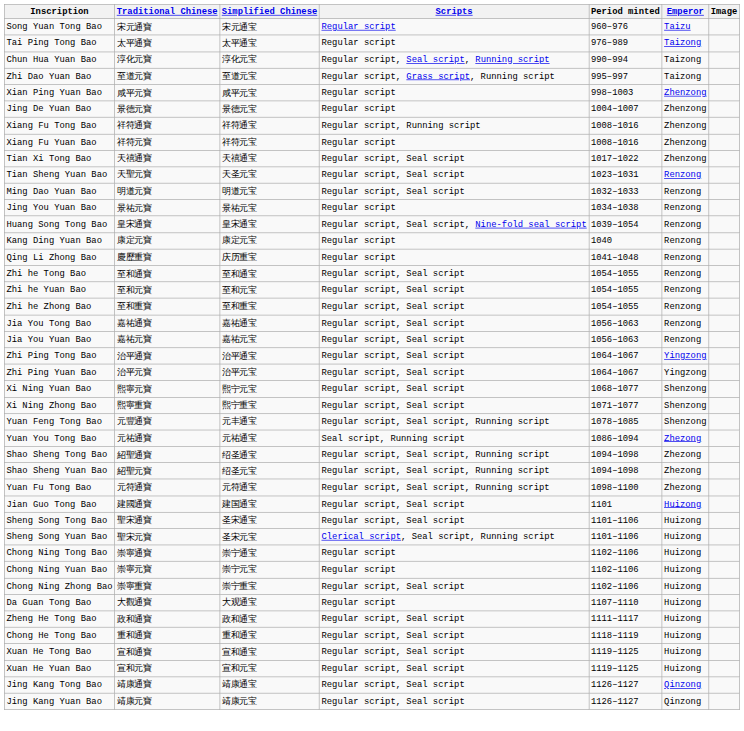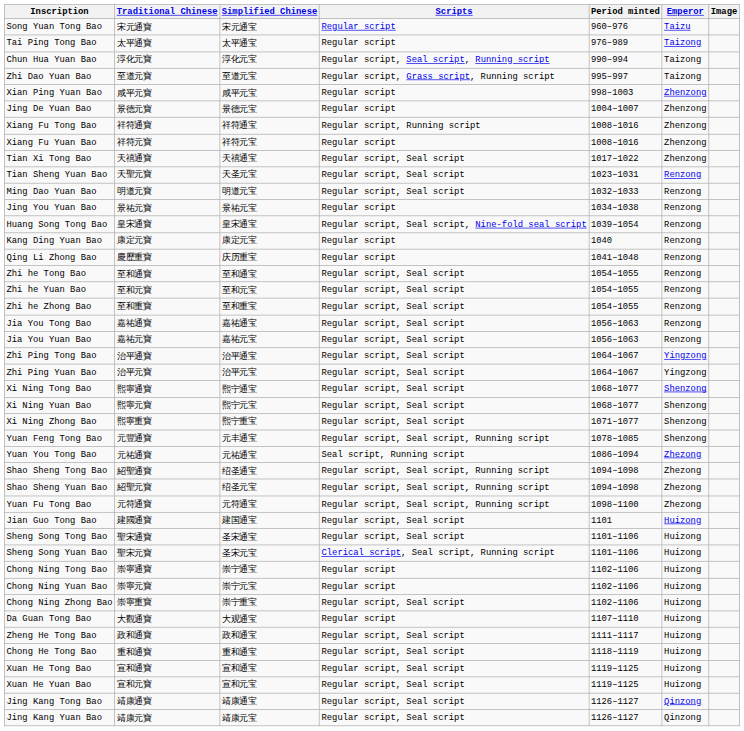+ row: Xi Ning Tong Bao | 熙寧通寶 | 熙宁通宝 | Regular script, Seal script | 1068–1077 | Shenzong
